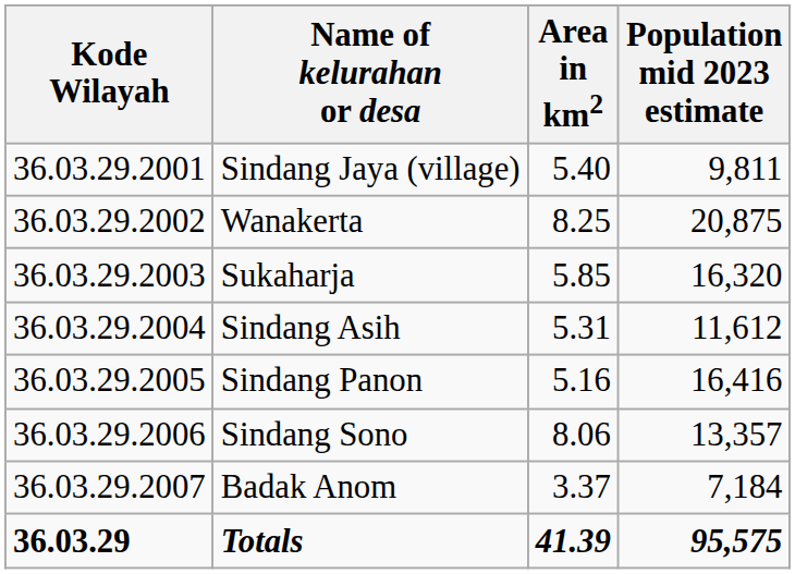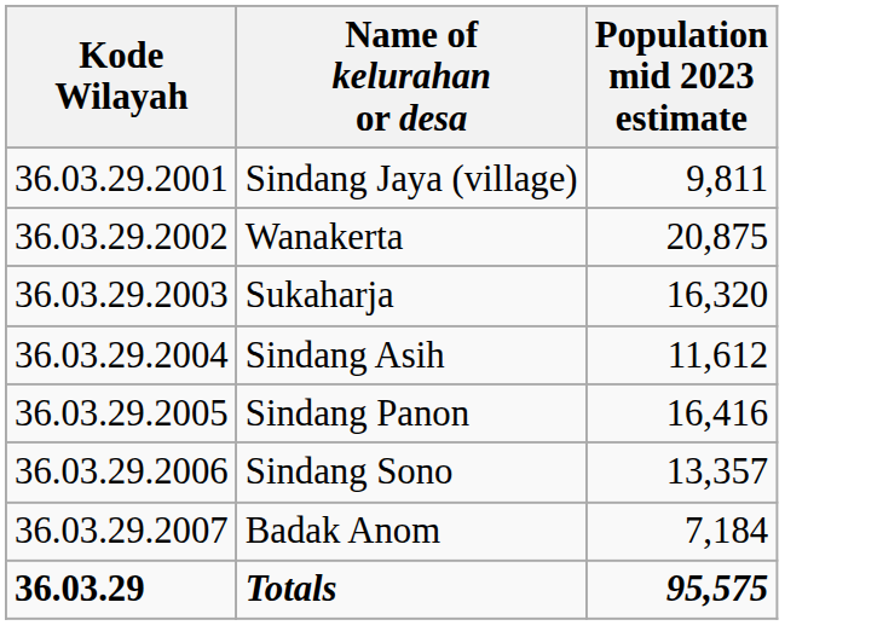- column: Area in km2 | 5.40 | 8.25 | 5.85 | 5.31 | 5.16 | 8.06 | 3.37 | 41.39
